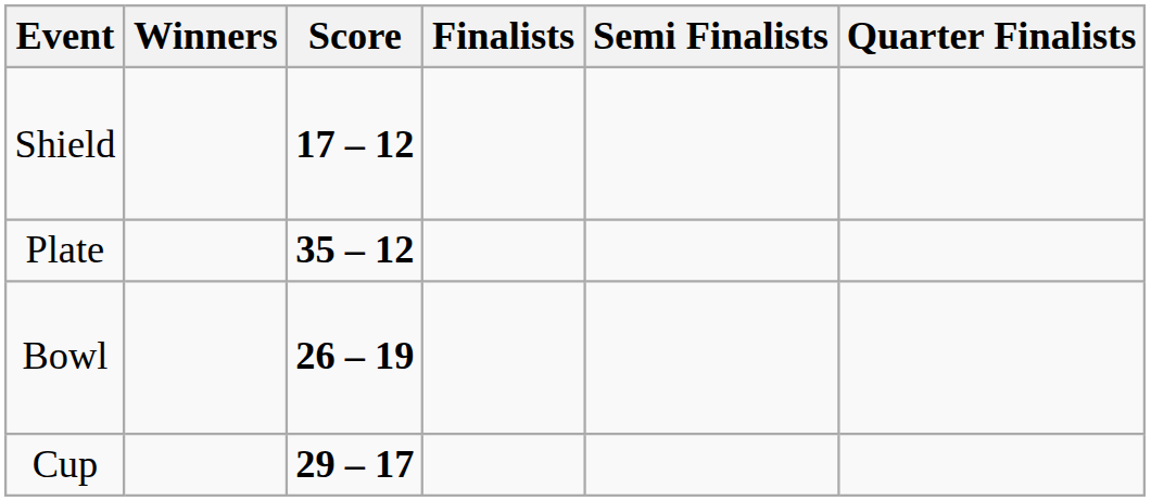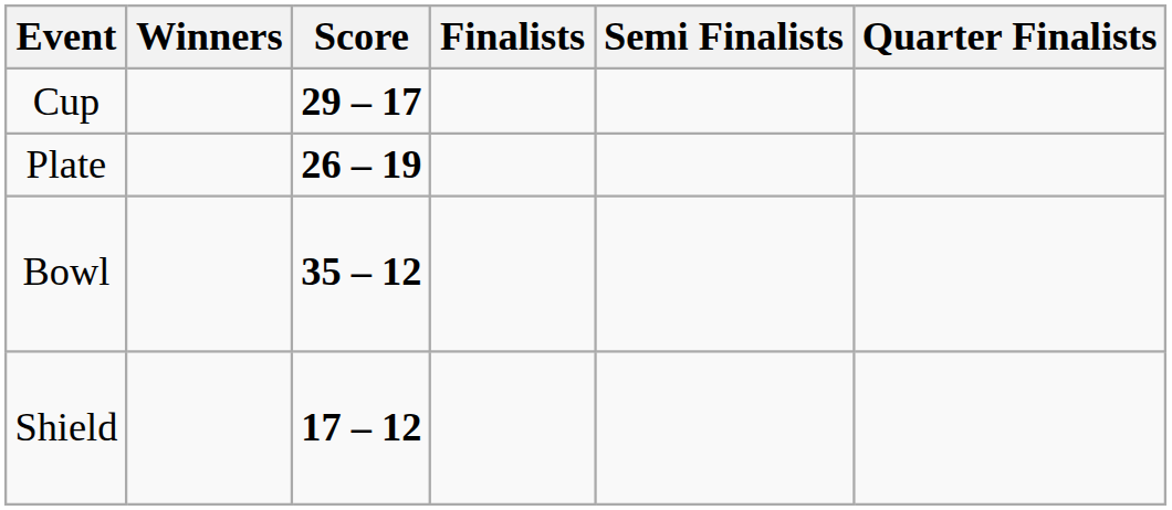rows swapped: Cup <-> Shield
Plate | Score: 35 – 12 -> 26 – 19
Bowl | Score: 26 – 19 -> 35 – 12
